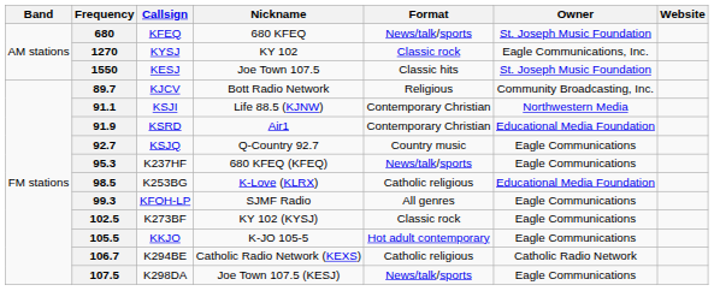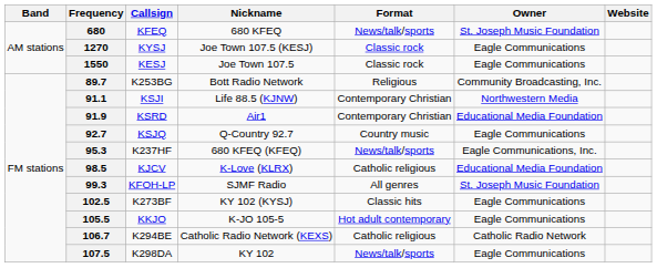1270 | Nickname: KY 102 -> Joe Town 107.5 (KESJ)
1270 | Owner: Eagle Communications, Inc. -> Eagle Communications
1550 | Format: Classic hits -> Classic rock
1550 | Owner: St. Joseph Music Foundation -> Eagle Communications
89.7 | Callsign: KJCV -> K253BG
95.3 | Owner: Eagle Communications -> Eagle Communications, Inc.
98.5 | Callsign: K253BG -> KJCV
99.3 | Owner: Eagle Communications -> St. Joseph Music Foundation
102.5 | Format: Classic rock -> Classic hits
107.5 | Nickname: Joe Town 107.5 (KESJ) -> KY 102
